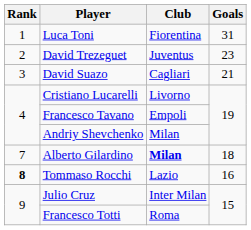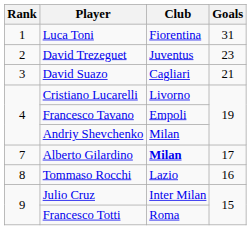Alberto Gilardino | Goals: 18 -> 17
Tommaso Rocchi | Rank: bold -> normal
